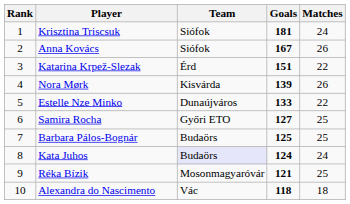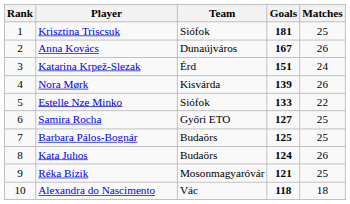Krisztina Triscsuk | Matches: 24 -> 25
Anna Kovács | Team: Siófok -> Dunaújváros
Katarina Krpež-Slezak | Matches: 22 -> 24
Estelle Nze Minko | Team: Dunaújváros -> Siófok
Kata Juhos | Team: lavender background -> no background
Kata Juhos | Matches: 24 -> 26
